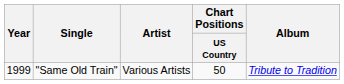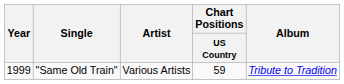"Same Old Train" | Chart Positions / US Country: 50 -> 59
